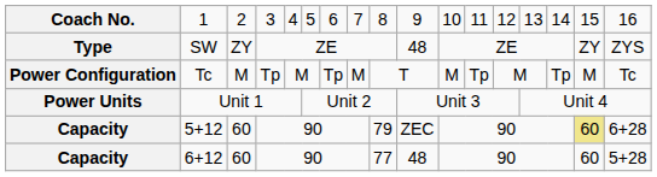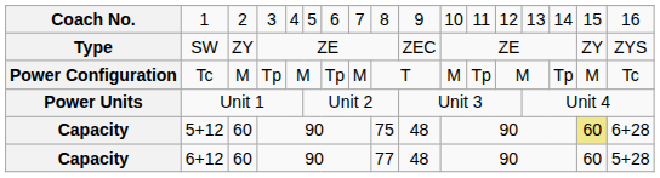SW | column 10: 48 -> ZEC
5+12 | column 9: 79 -> 75
5+12 | column 10: ZEC -> 48
